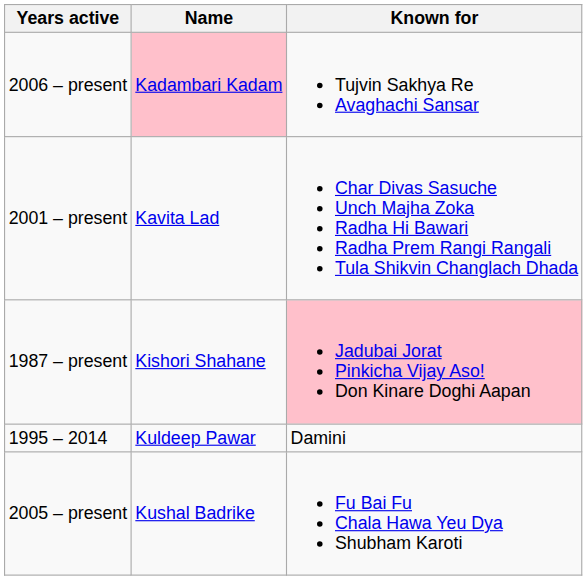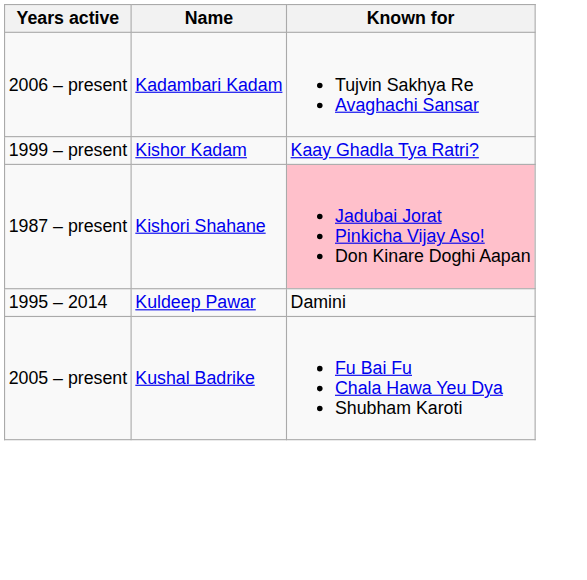2006 – present | Name: pink background -> no background
- row: 2001 – present | Kavita Lad | Char Divas Sasuche Unch Majha Zoka Radha Hi Bawari Radha Prem Rangi Rangali Tula Shikvin Changlach Dhada
+ row: 1999 – present | Kishor Kadam | Kaay Ghadla Tya Ratri?
